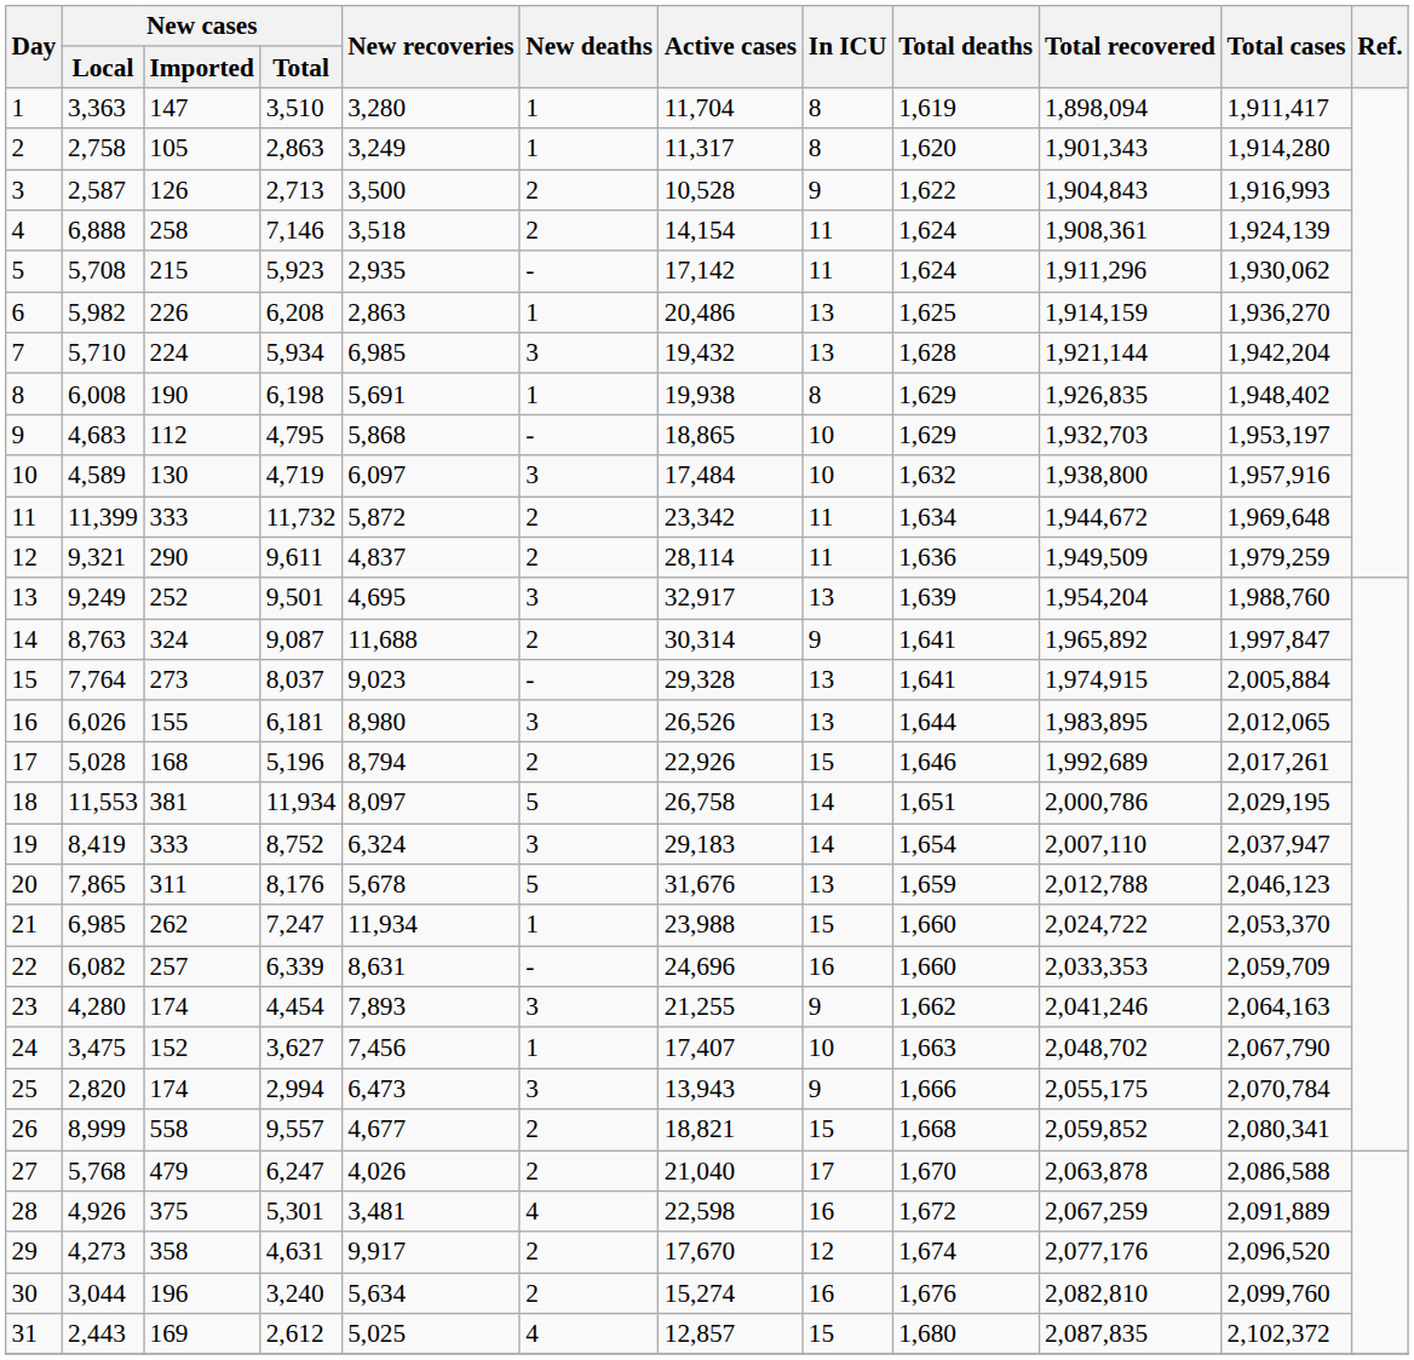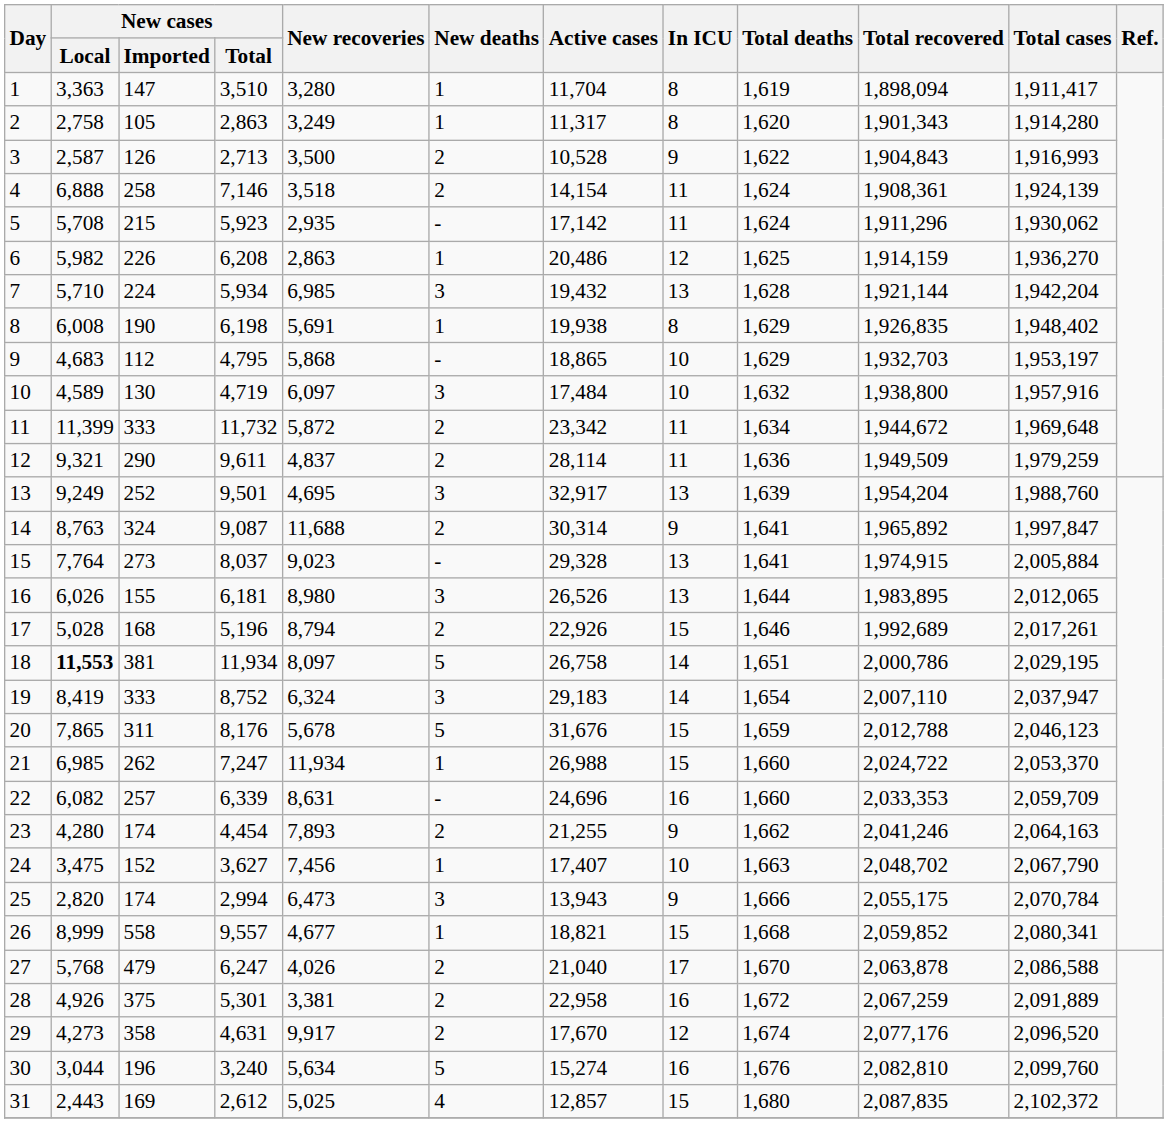6 | In ICU: 13 -> 12
18 | New cases / Local: normal -> bold
20 | In ICU: 13 -> 15
21 | Active cases: 23,988 -> 26,988
23 | New deaths: 3 -> 2
26 | New deaths: 2 -> 1
28 | New recoveries: 3,481 -> 3,381
28 | New deaths: 4 -> 2
28 | Active cases: 22,598 -> 22,958
30 | New deaths: 2 -> 5
